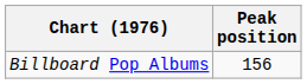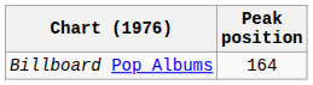Billboard Pop Albums | Peak position: 156 -> 164
